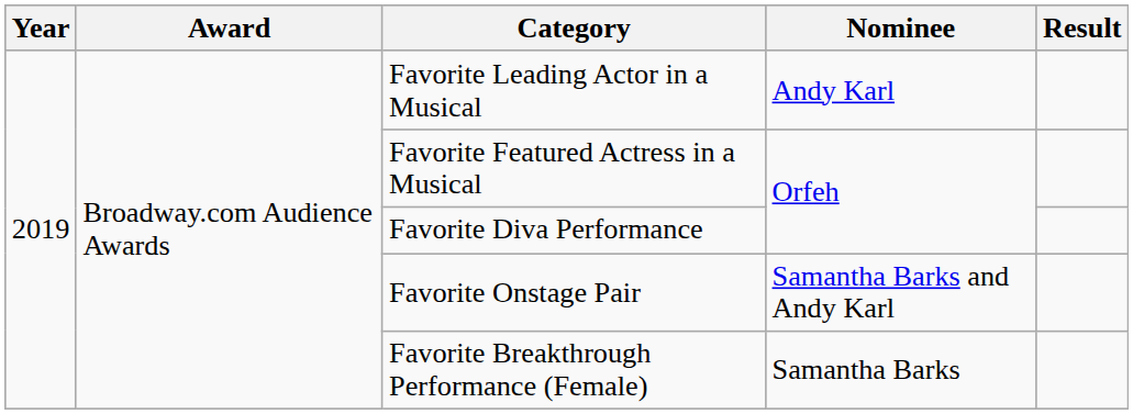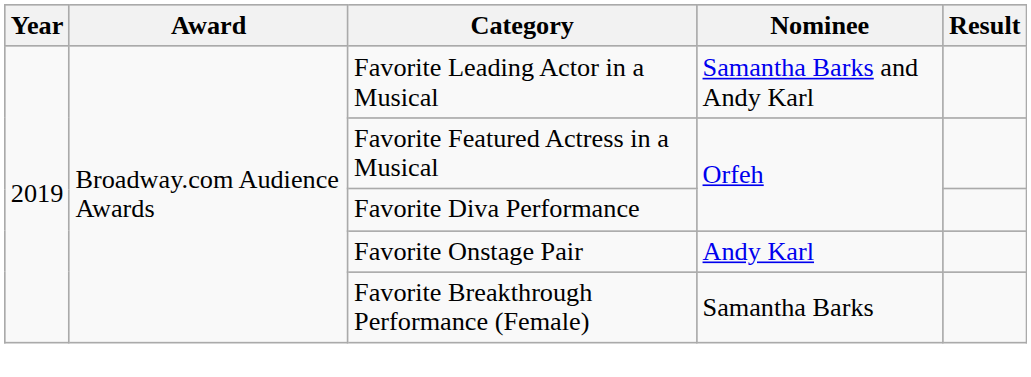Favorite Leading Actor in a Musical | Nominee: Andy Karl -> Samantha Barks and Andy Karl
Favorite Onstage Pair | Nominee: Samantha Barks and Andy Karl -> Andy Karl
